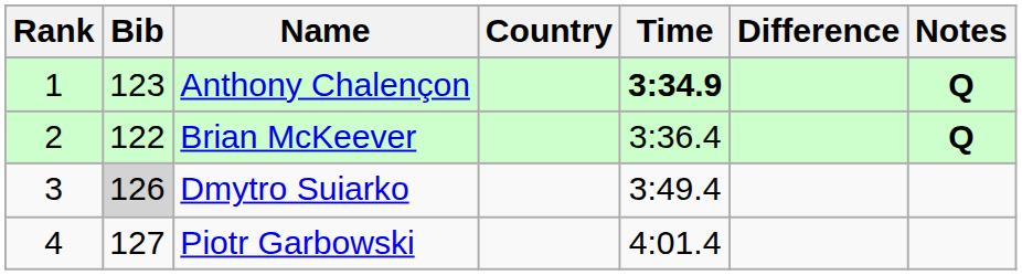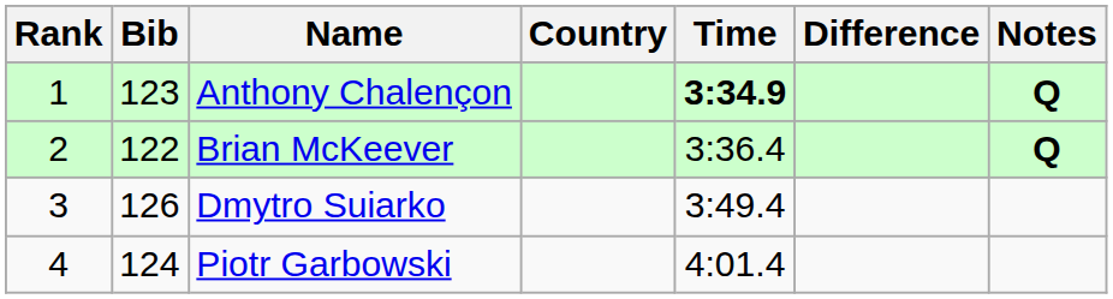Dmytro Suiarko | Bib: lightgrey background -> no background
Piotr Garbowski | Bib: 127 -> 124
